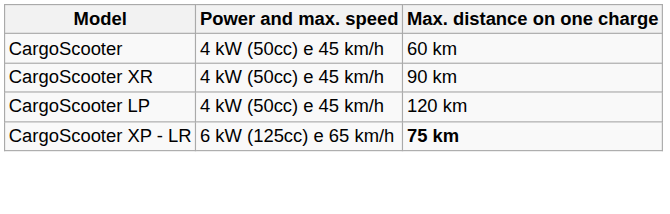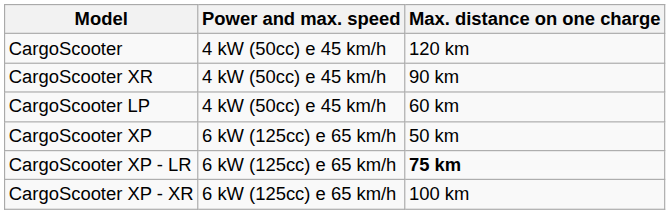CargoScooter | Max. distance on one charge: 60 km -> 120 km
CargoScooter LP | Max. distance on one charge: 120 km -> 60 km
+ row: CargoScooter XP | 6 kW (125cc) e 65 km/h | 50 km
+ row: CargoScooter XP - XR | 6 kW (125cc) e 65 km/h | 100 km
